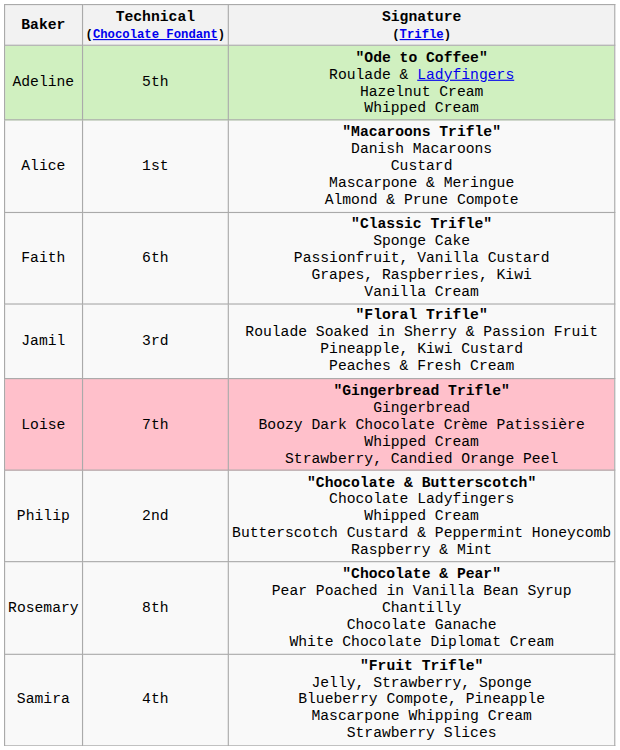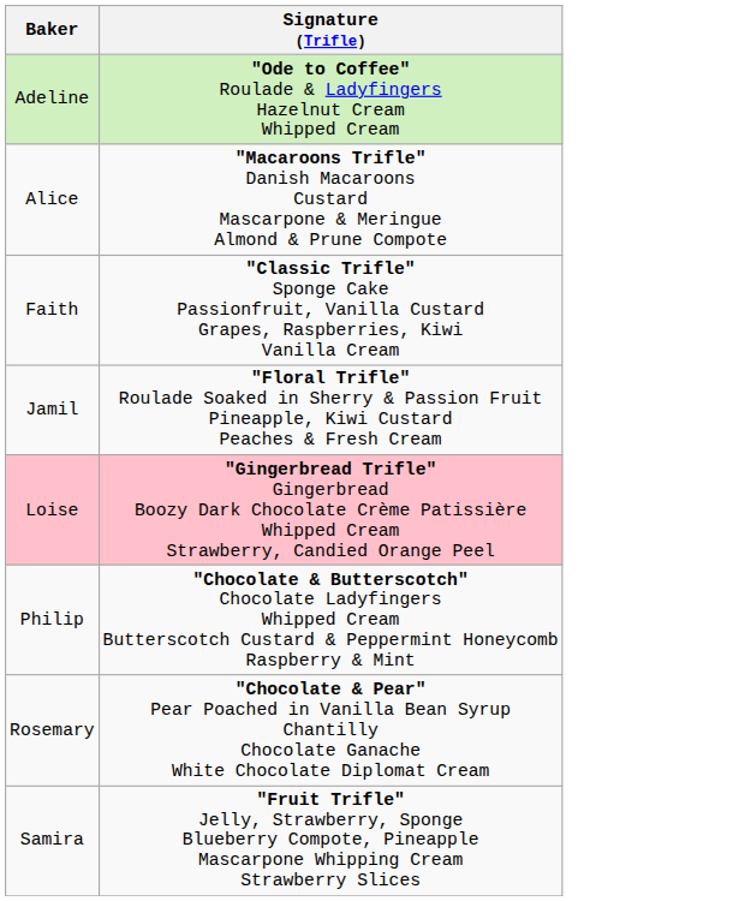- column: Technical (Chocolate Fondant) | 5th | 1st | 6th | 3rd | 7th | 2nd | 8th | 4th
